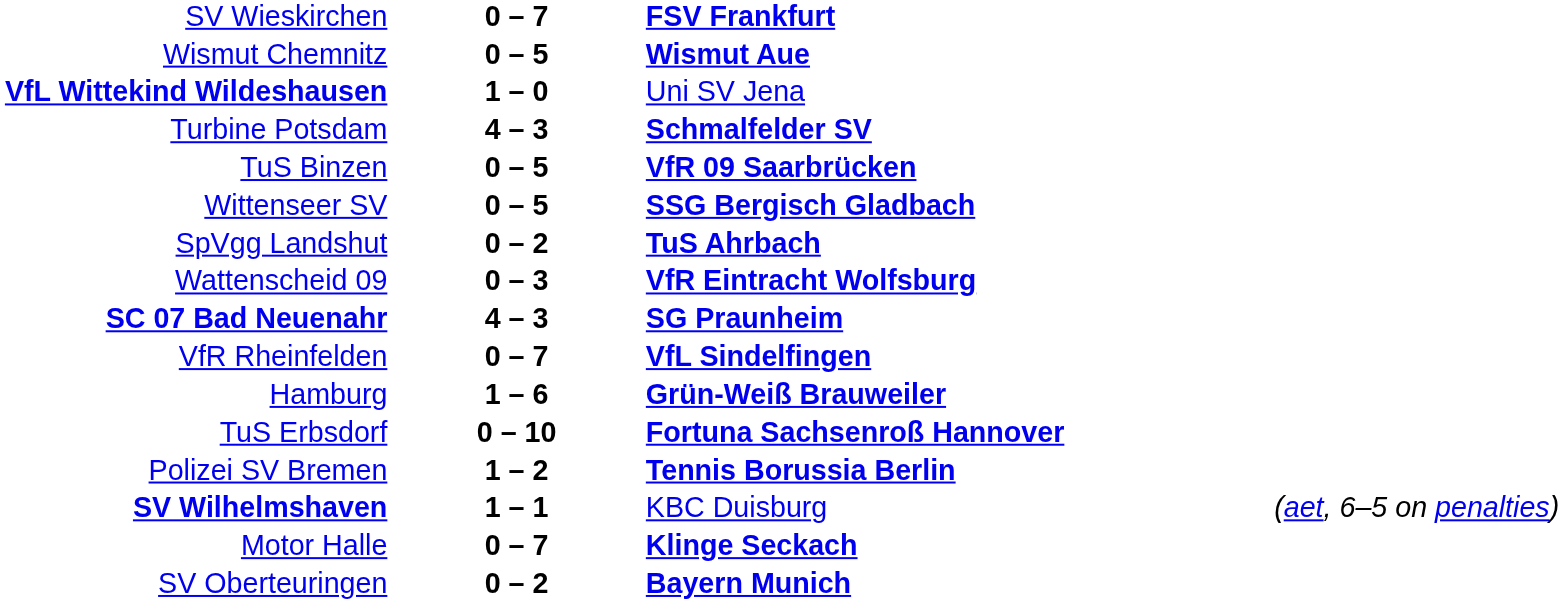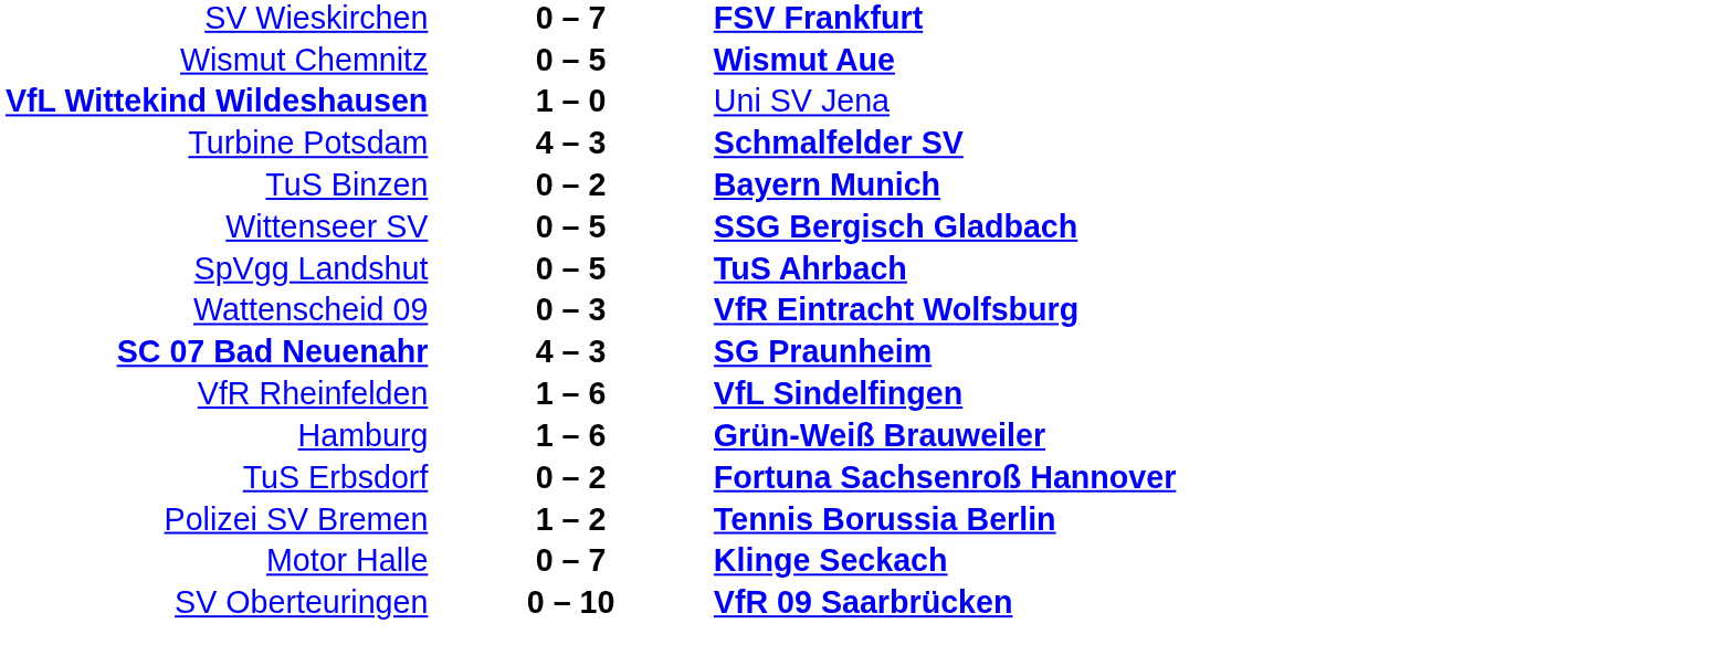TuS Binzen | column 2: 0 – 5 -> 0 – 2
TuS Binzen | column 3: VfR 09 Saarbrücken -> Bayern Munich
SpVgg Landshut | column 2: 0 – 2 -> 0 – 5
VfR Rheinfelden | column 2: 0 – 7 -> 1 – 6
TuS Erbsdorf | column 2: 0 – 10 -> 0 – 2
- row: SV Wilhelmshaven | 1 – 1 | KBC Duisburg | (aet, 6–5 on penalties)
SV Oberteuringen | column 2: 0 – 2 -> 0 – 10
SV Oberteuringen | column 3: Bayern Munich -> VfR 09 Saarbrücken
